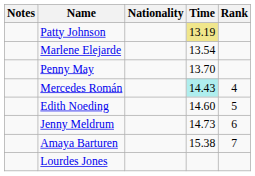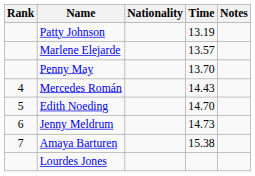columns swapped: Rank <-> Notes
Patty Johnson | Time: khaki background -> no background
Marlene Elejarde | Time: 13.54 -> 13.57
Mercedes Román | Time: paleturquoise background -> no background
Edith Noeding | Time: 14.60 -> 14.70
